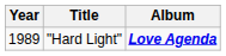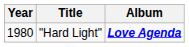"Hard Light" | Year: 1989 -> 1980
